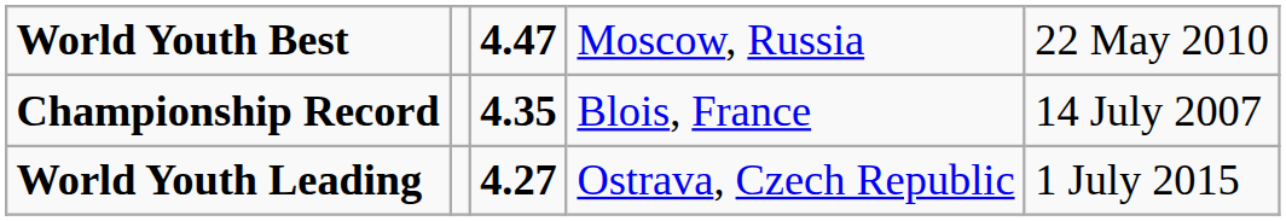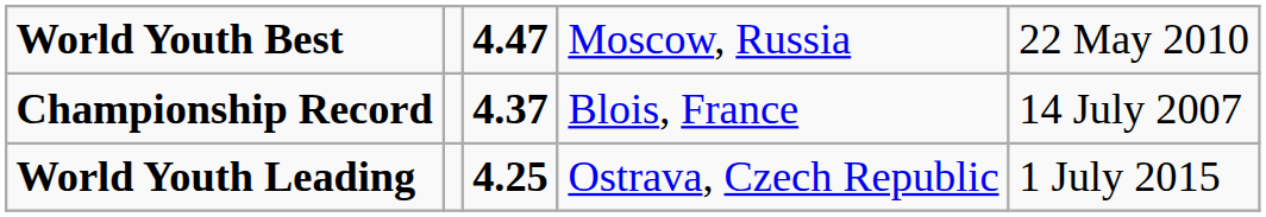Championship Record | column 3: 4.35 -> 4.37
World Youth Leading | column 3: 4.27 -> 4.25
